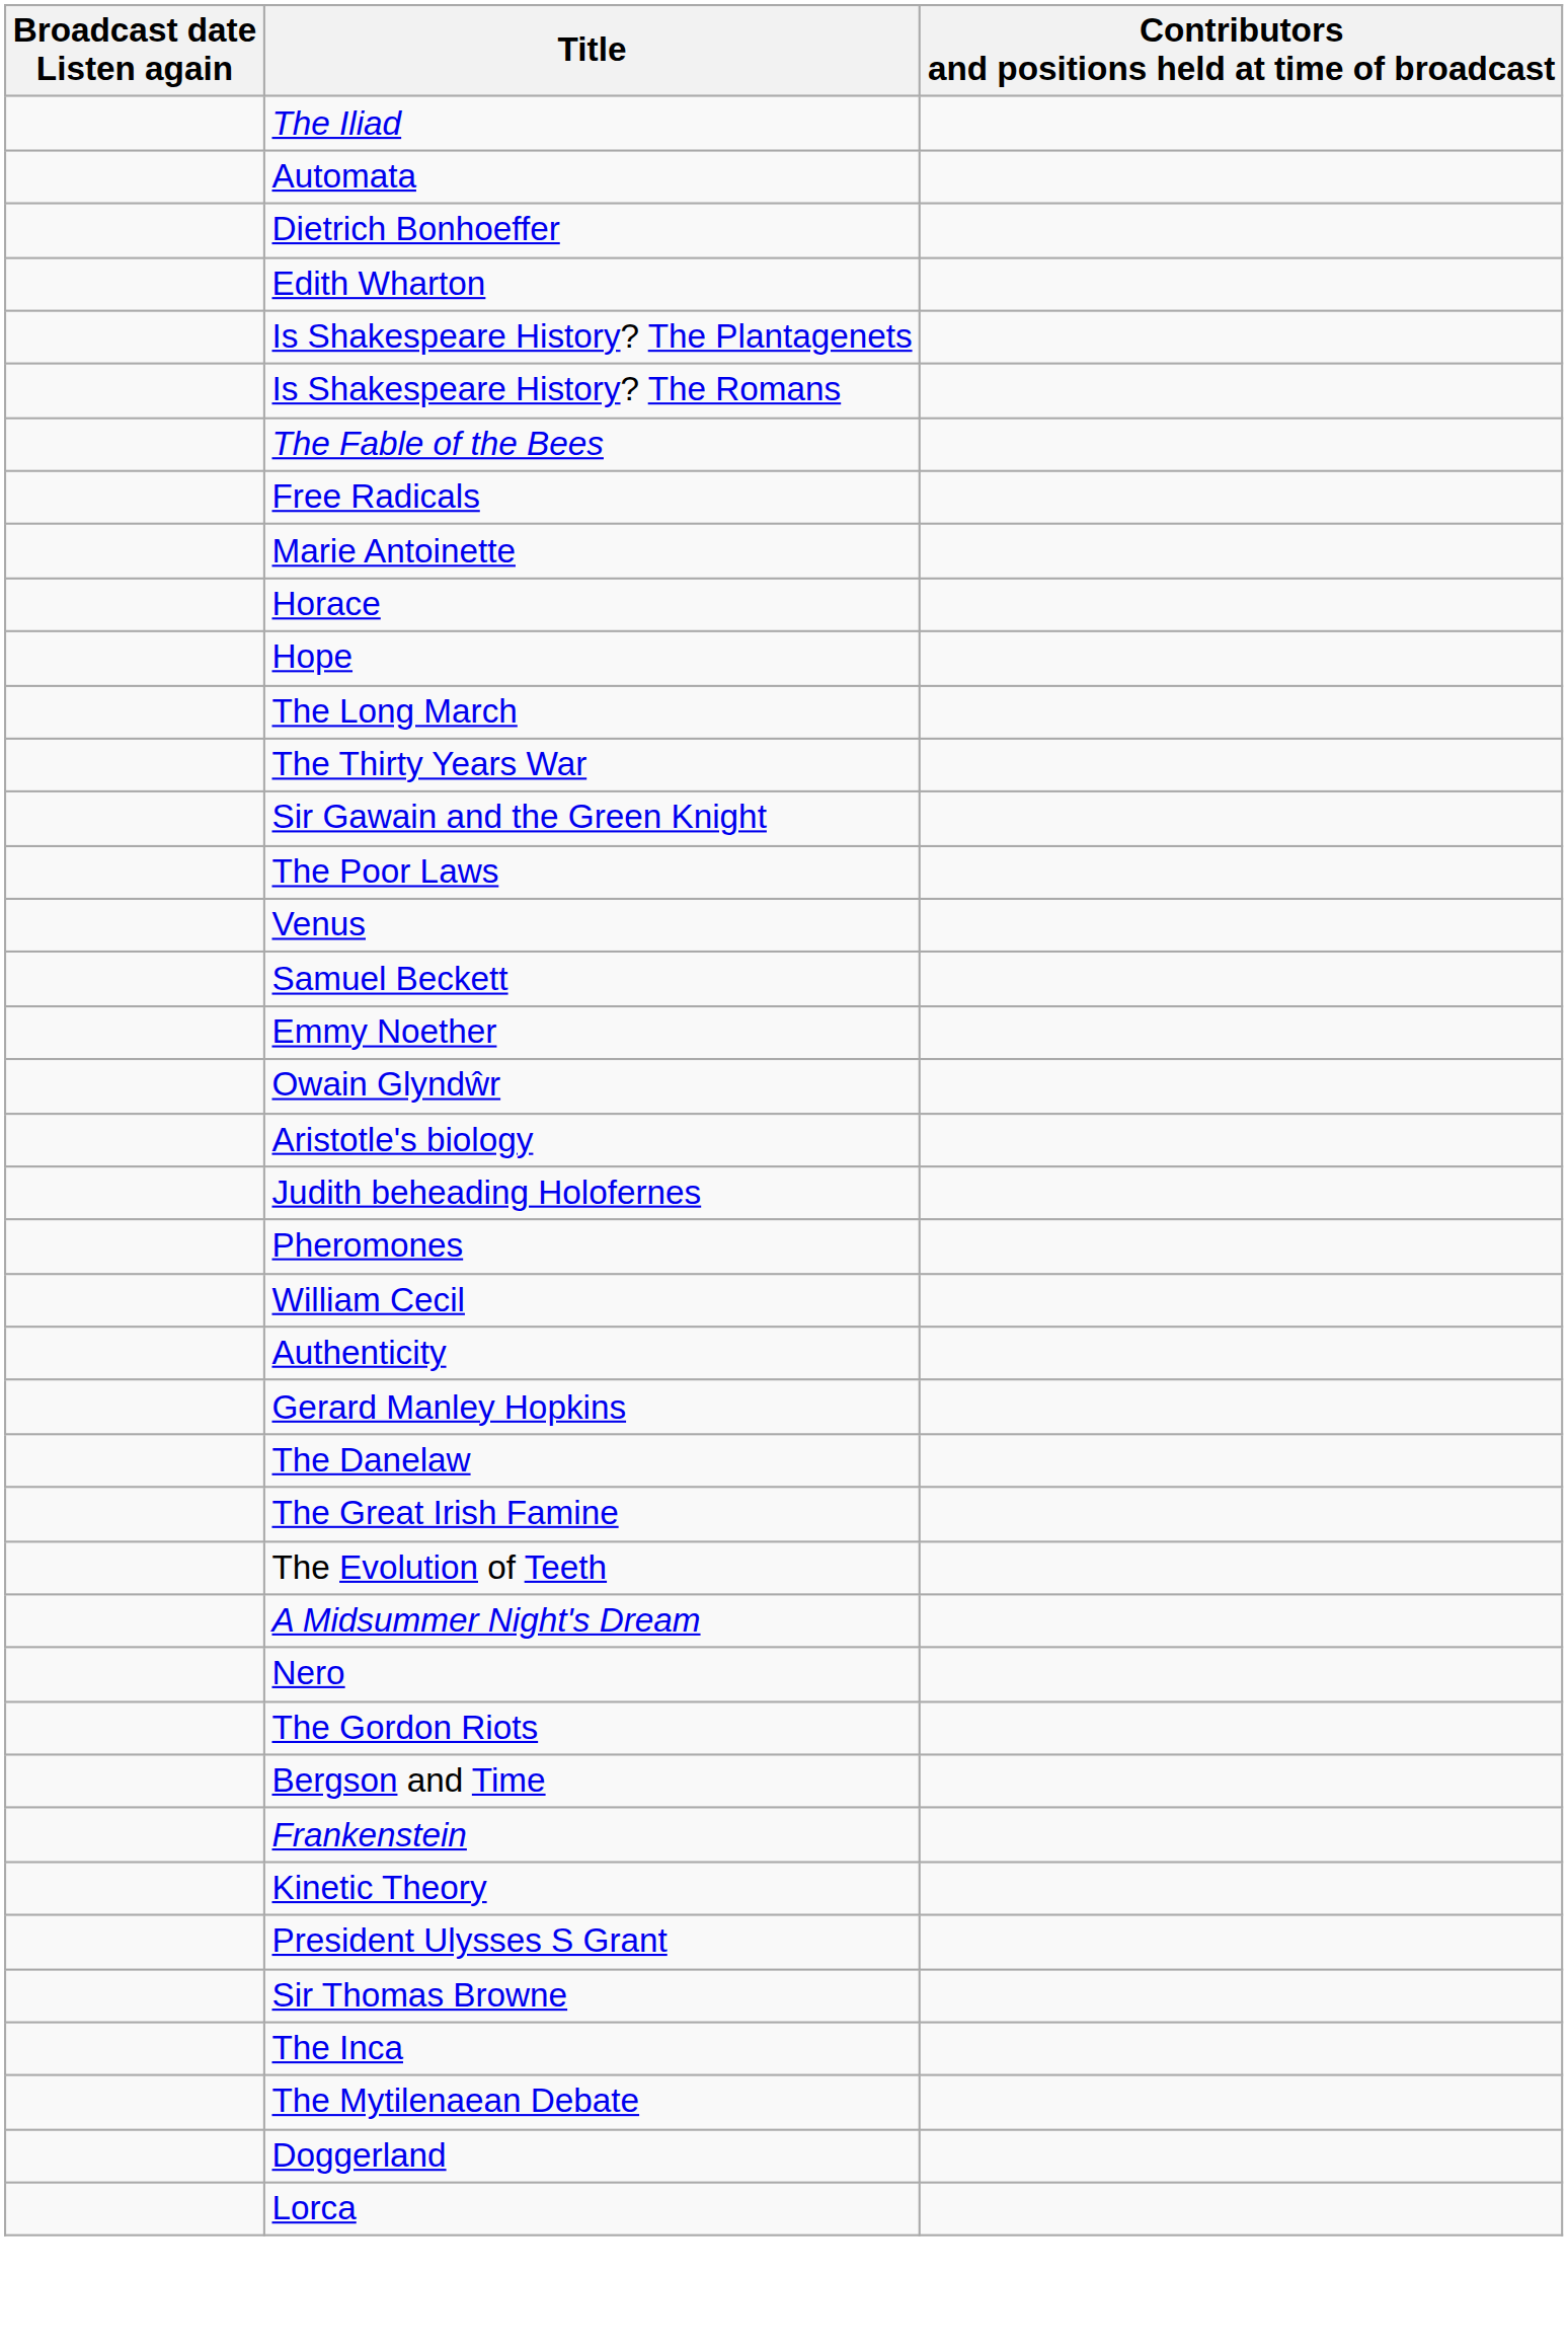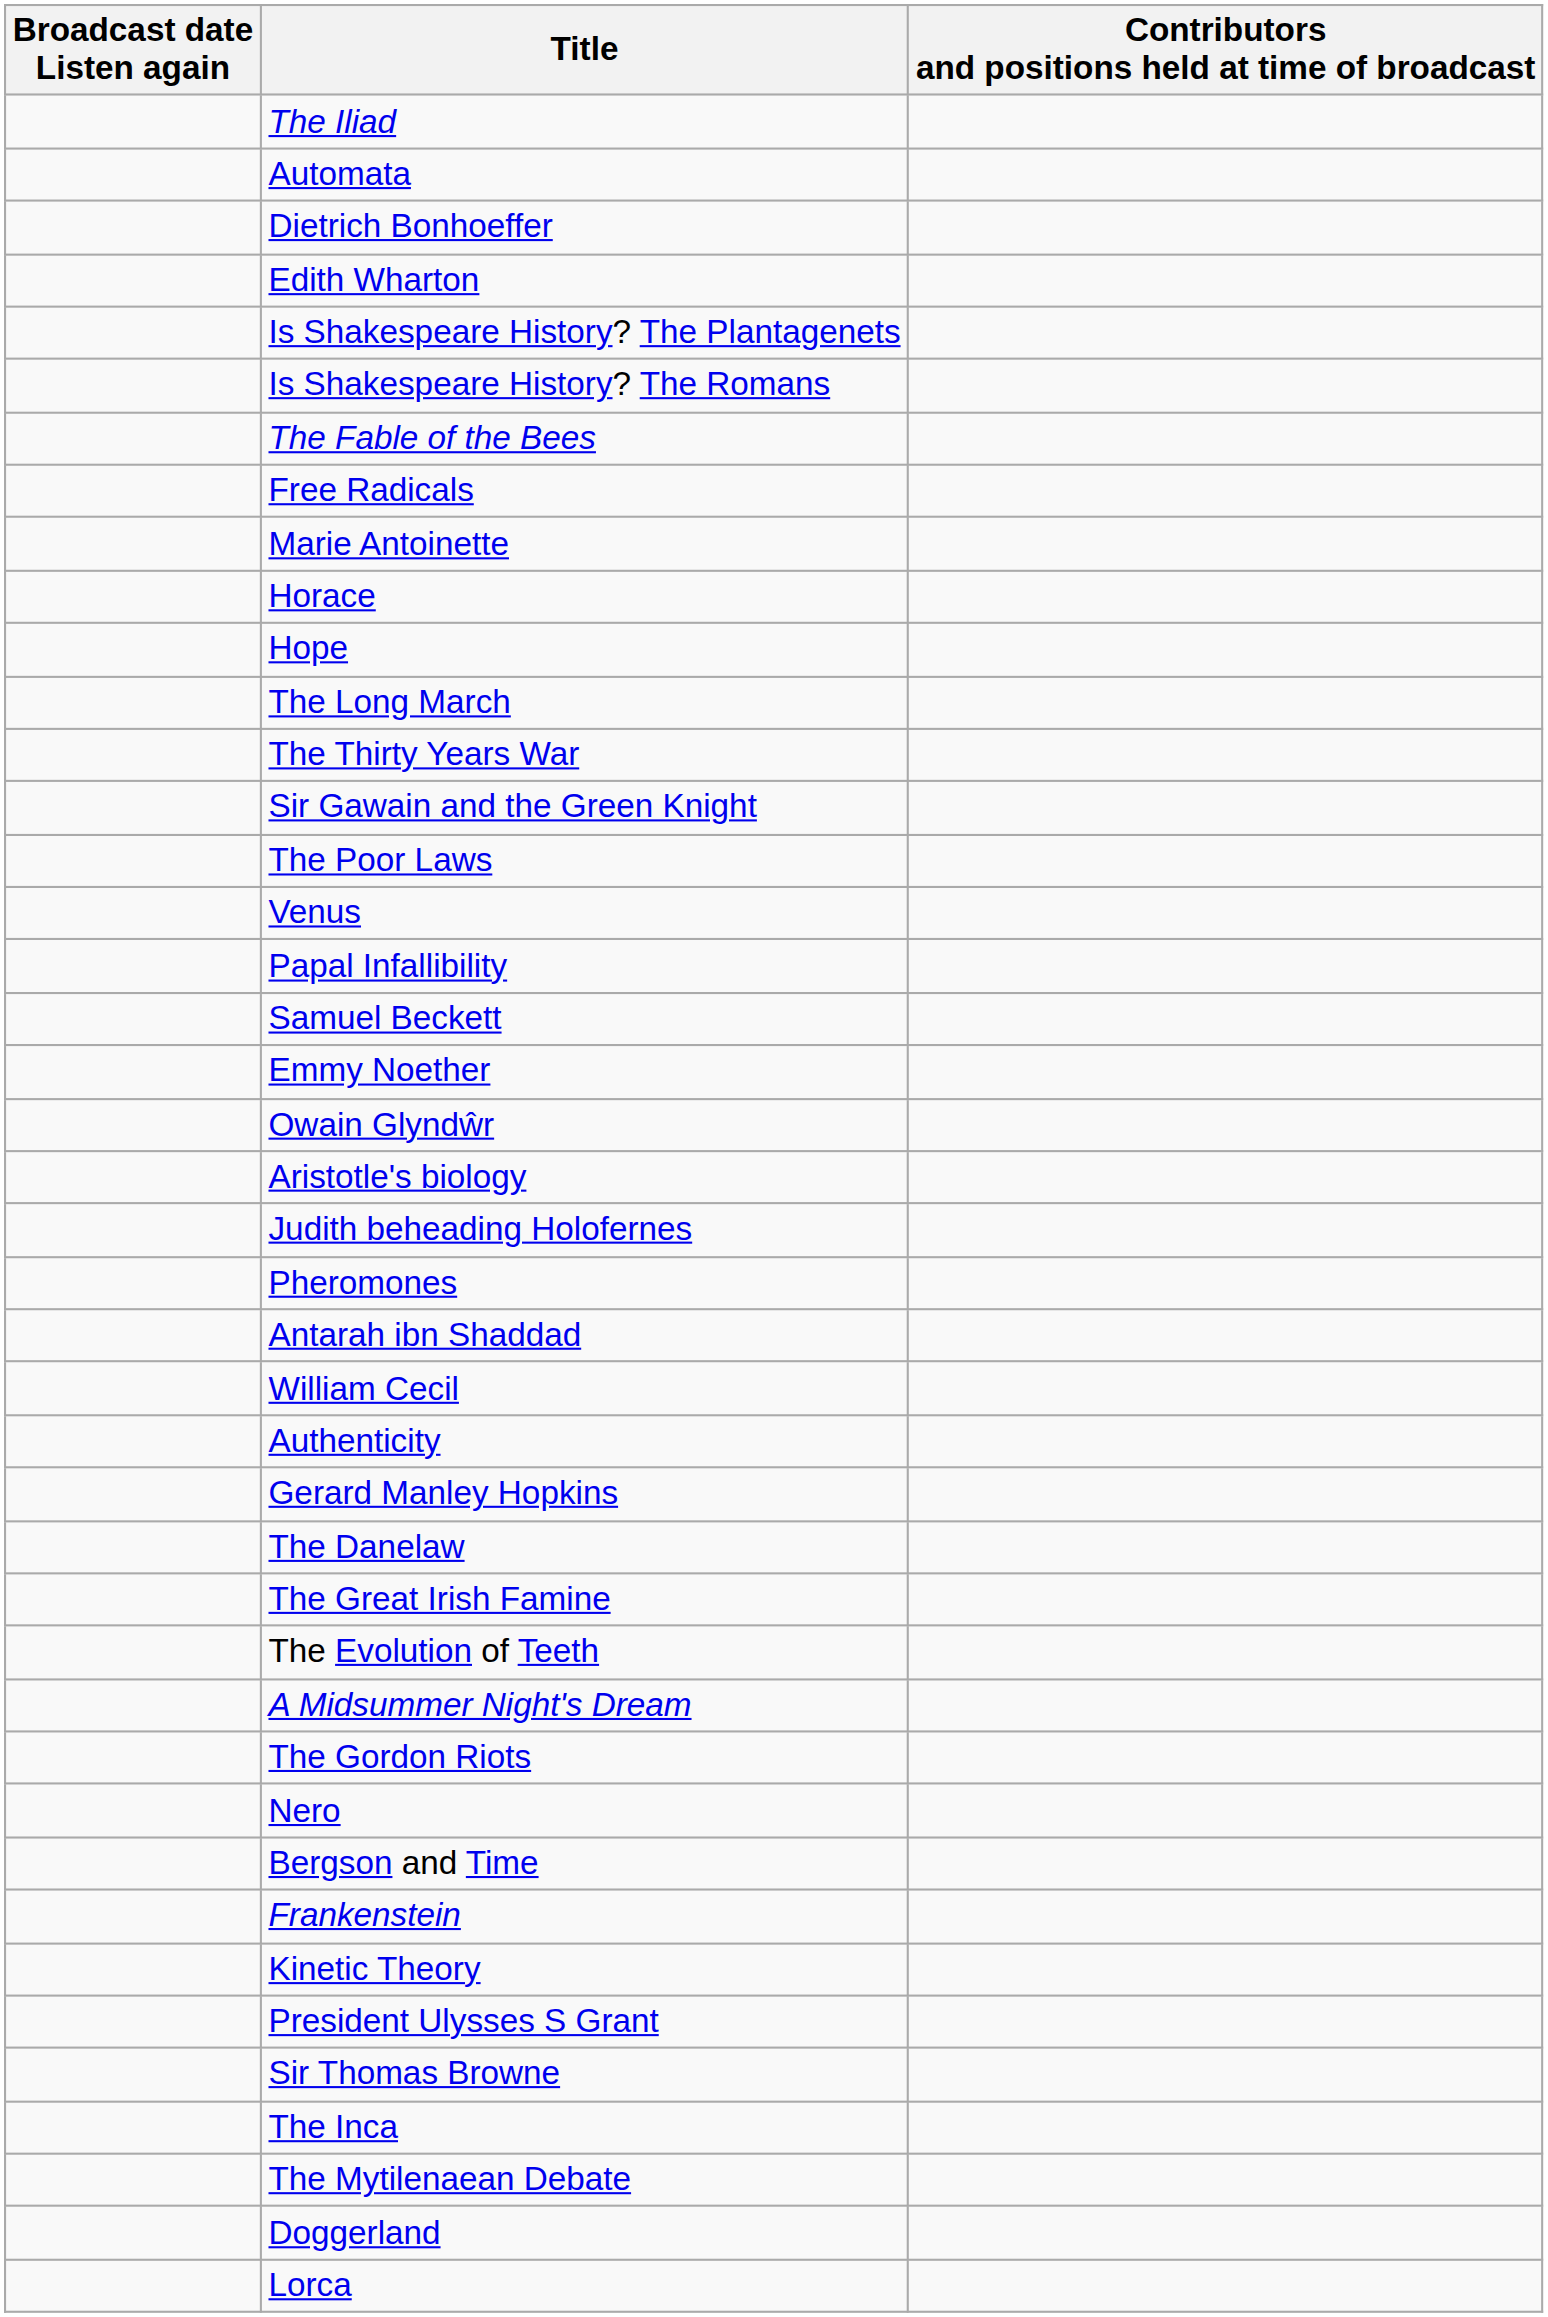+ row: Papal Infallibility
+ row: Antarah ibn Shaddad
rows swapped: Nero <-> The Gordon Riots
